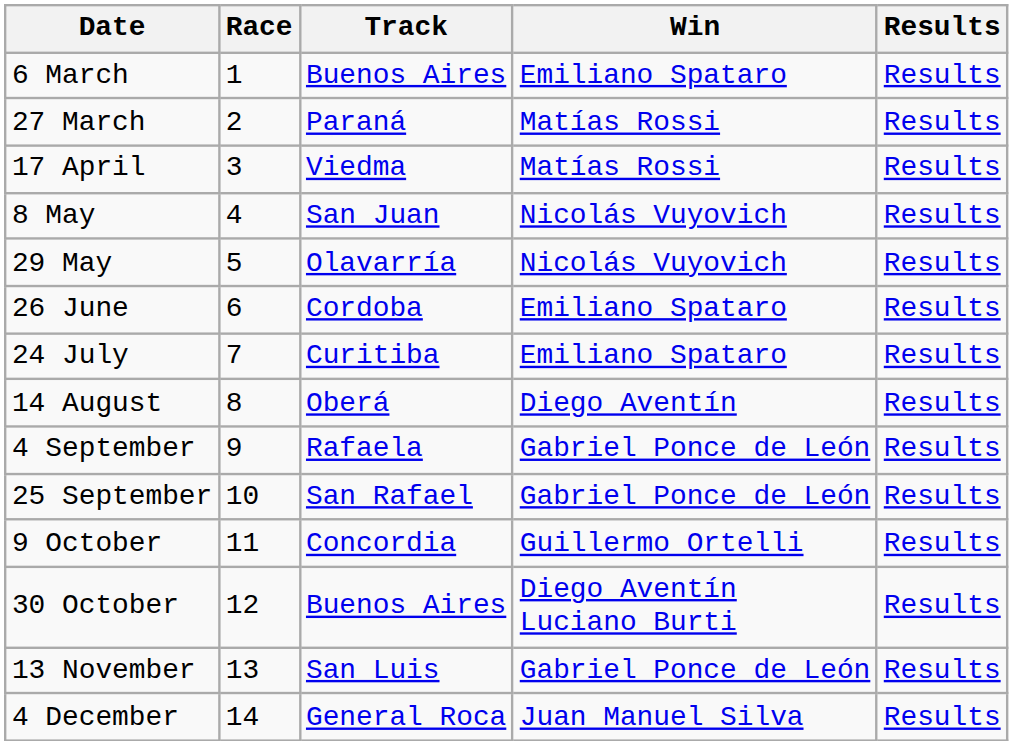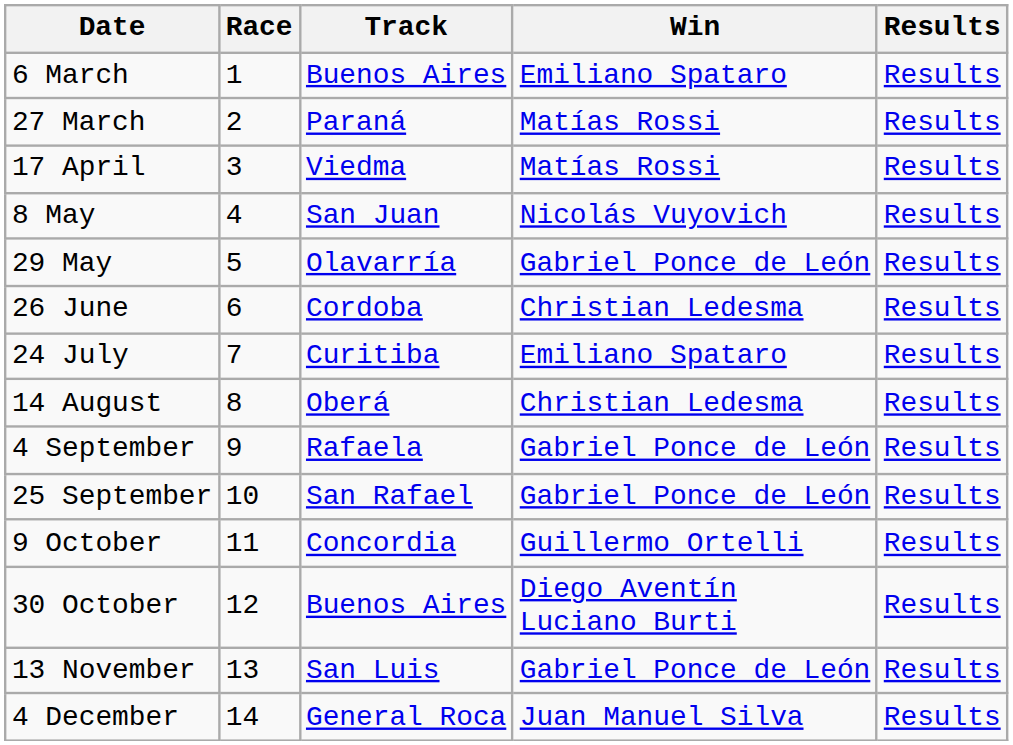29 May | Win: Nicolás Vuyovich -> Gabriel Ponce de León
26 June | Win: Emiliano Spataro -> Christian Ledesma
14 August | Win: Diego Aventín -> Christian Ledesma
